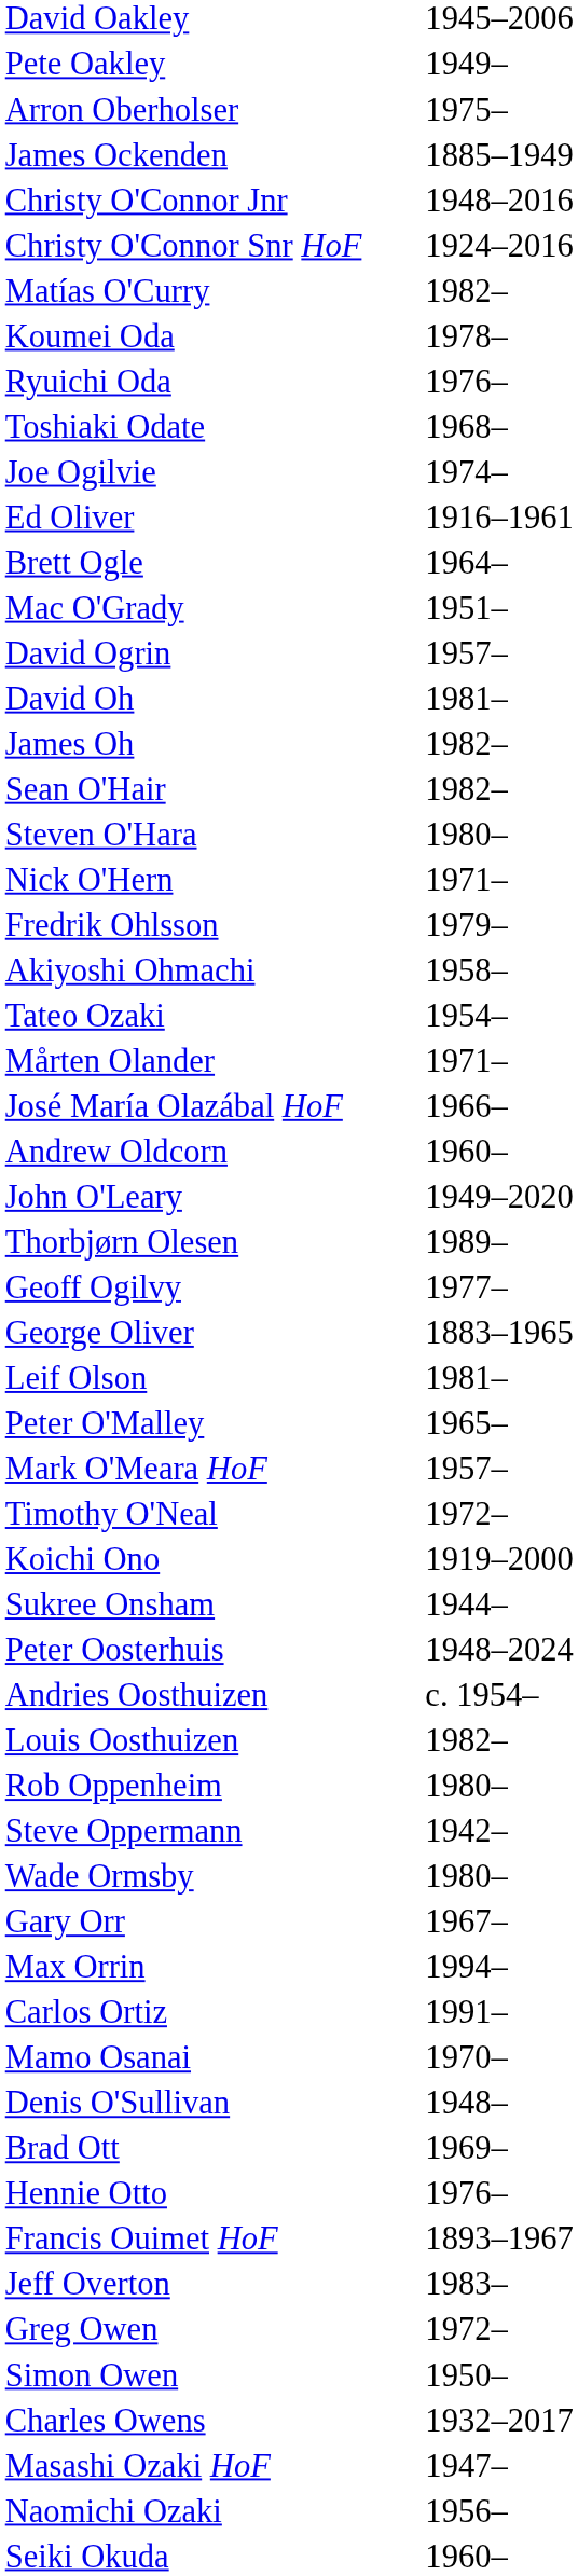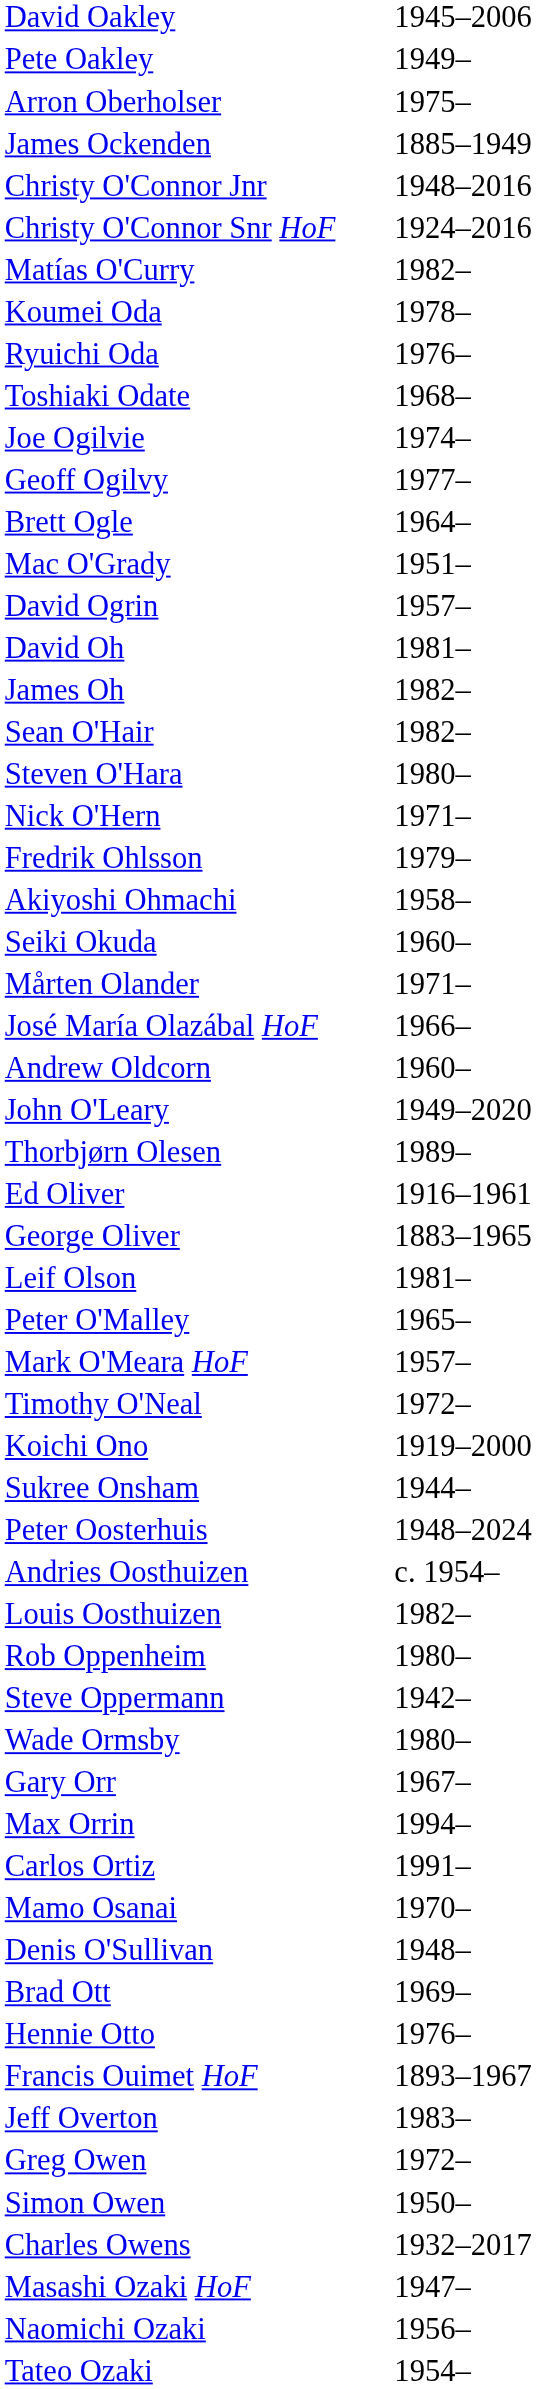rows swapped: Geoff Ogilvy <-> Ed Oliver
rows swapped: Seiki Okuda <-> Tateo Ozaki
